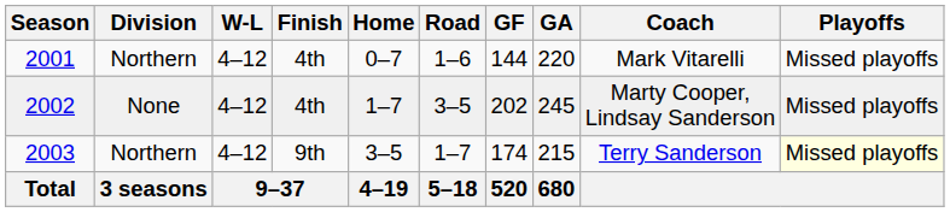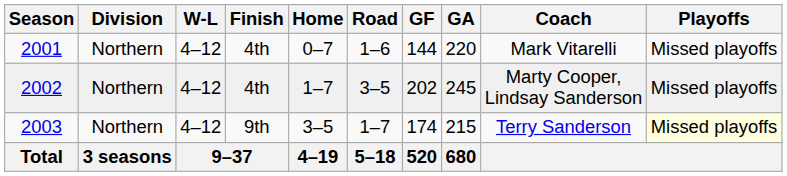2002 | Division: None -> Northern
